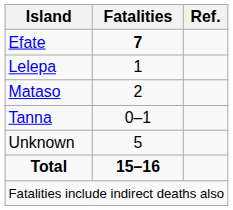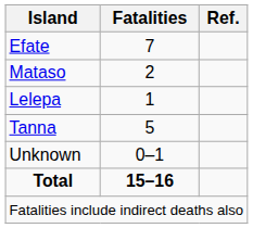Efate | Fatalities: bold -> normal
rows swapped: Lelepa <-> Mataso
Tanna | Fatalities: 0–1 -> 5
Unknown | Fatalities: 5 -> 0–1
